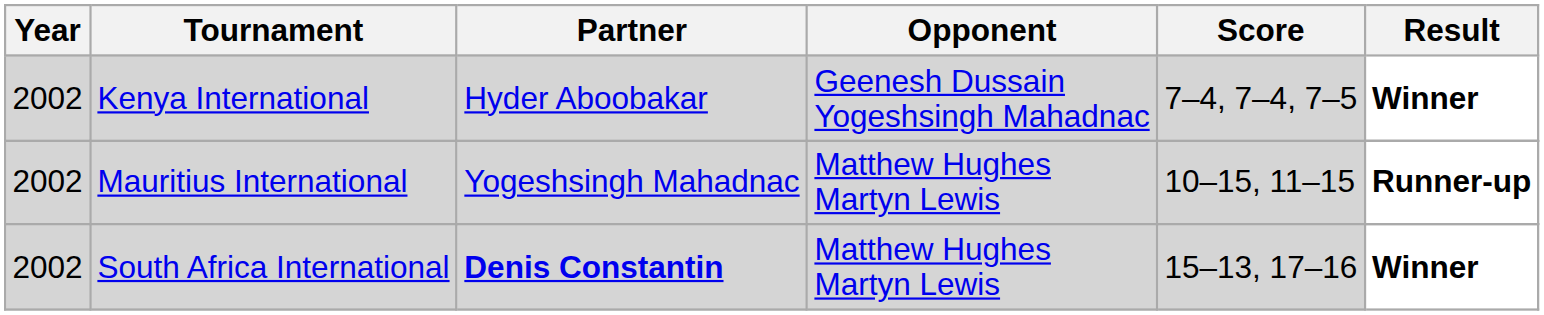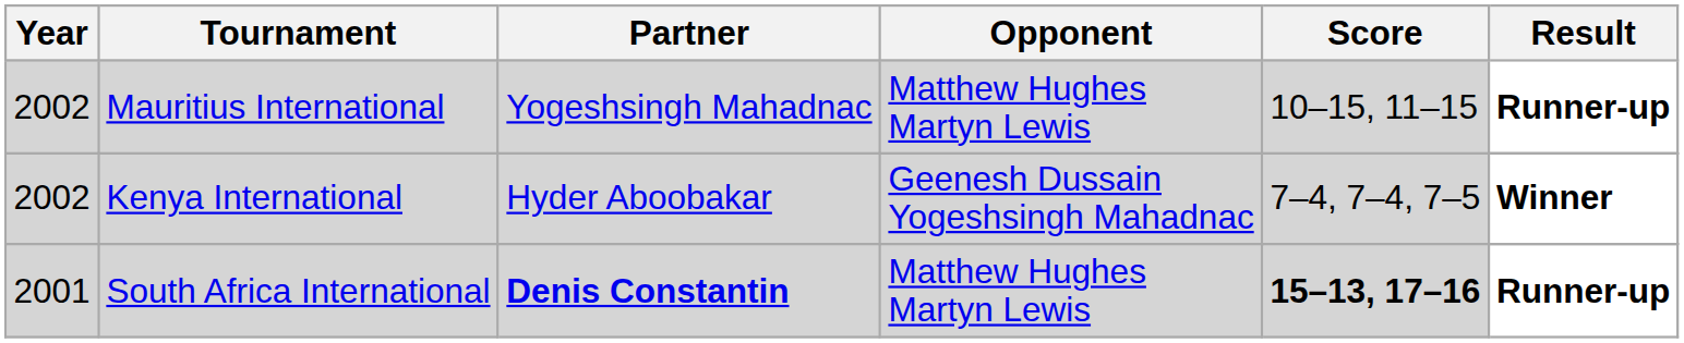rows swapped: Mauritius International <-> Kenya International
South Africa International | Year: 2002 -> 2001
South Africa International | Score: normal -> bold
South Africa International | Result: Winner -> Runner-up
